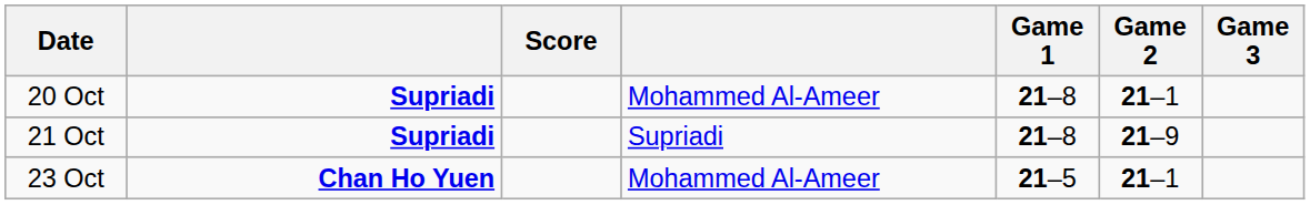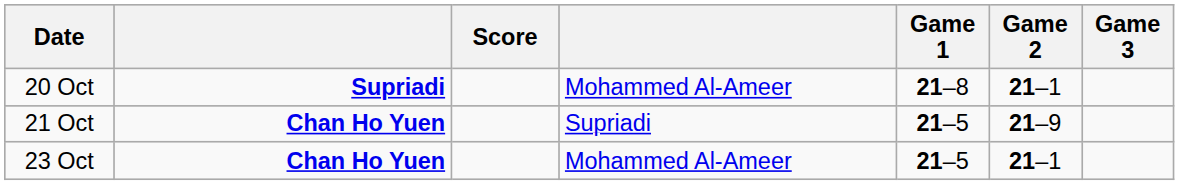21 Oct | column 2: Supriadi -> Chan Ho Yuen
21 Oct | Game 1: 21–8 -> 21–5
